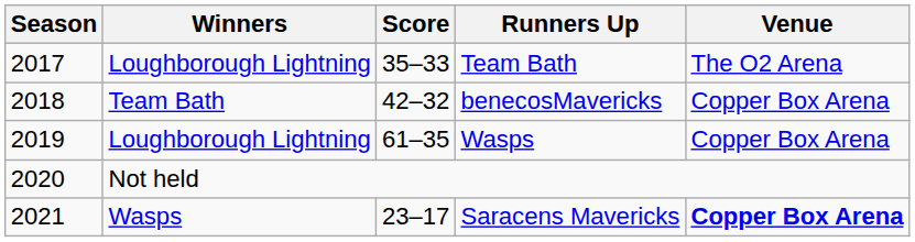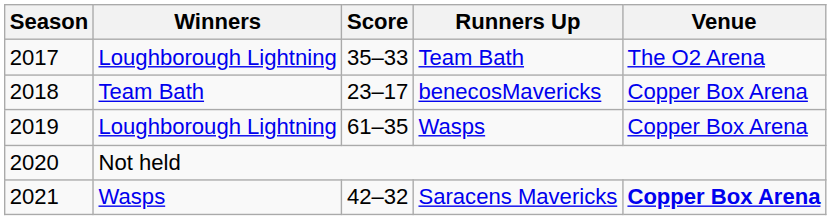benecosMavericks | Score: 42–32 -> 23–17
Saracens Mavericks | Score: 23–17 -> 42–32
